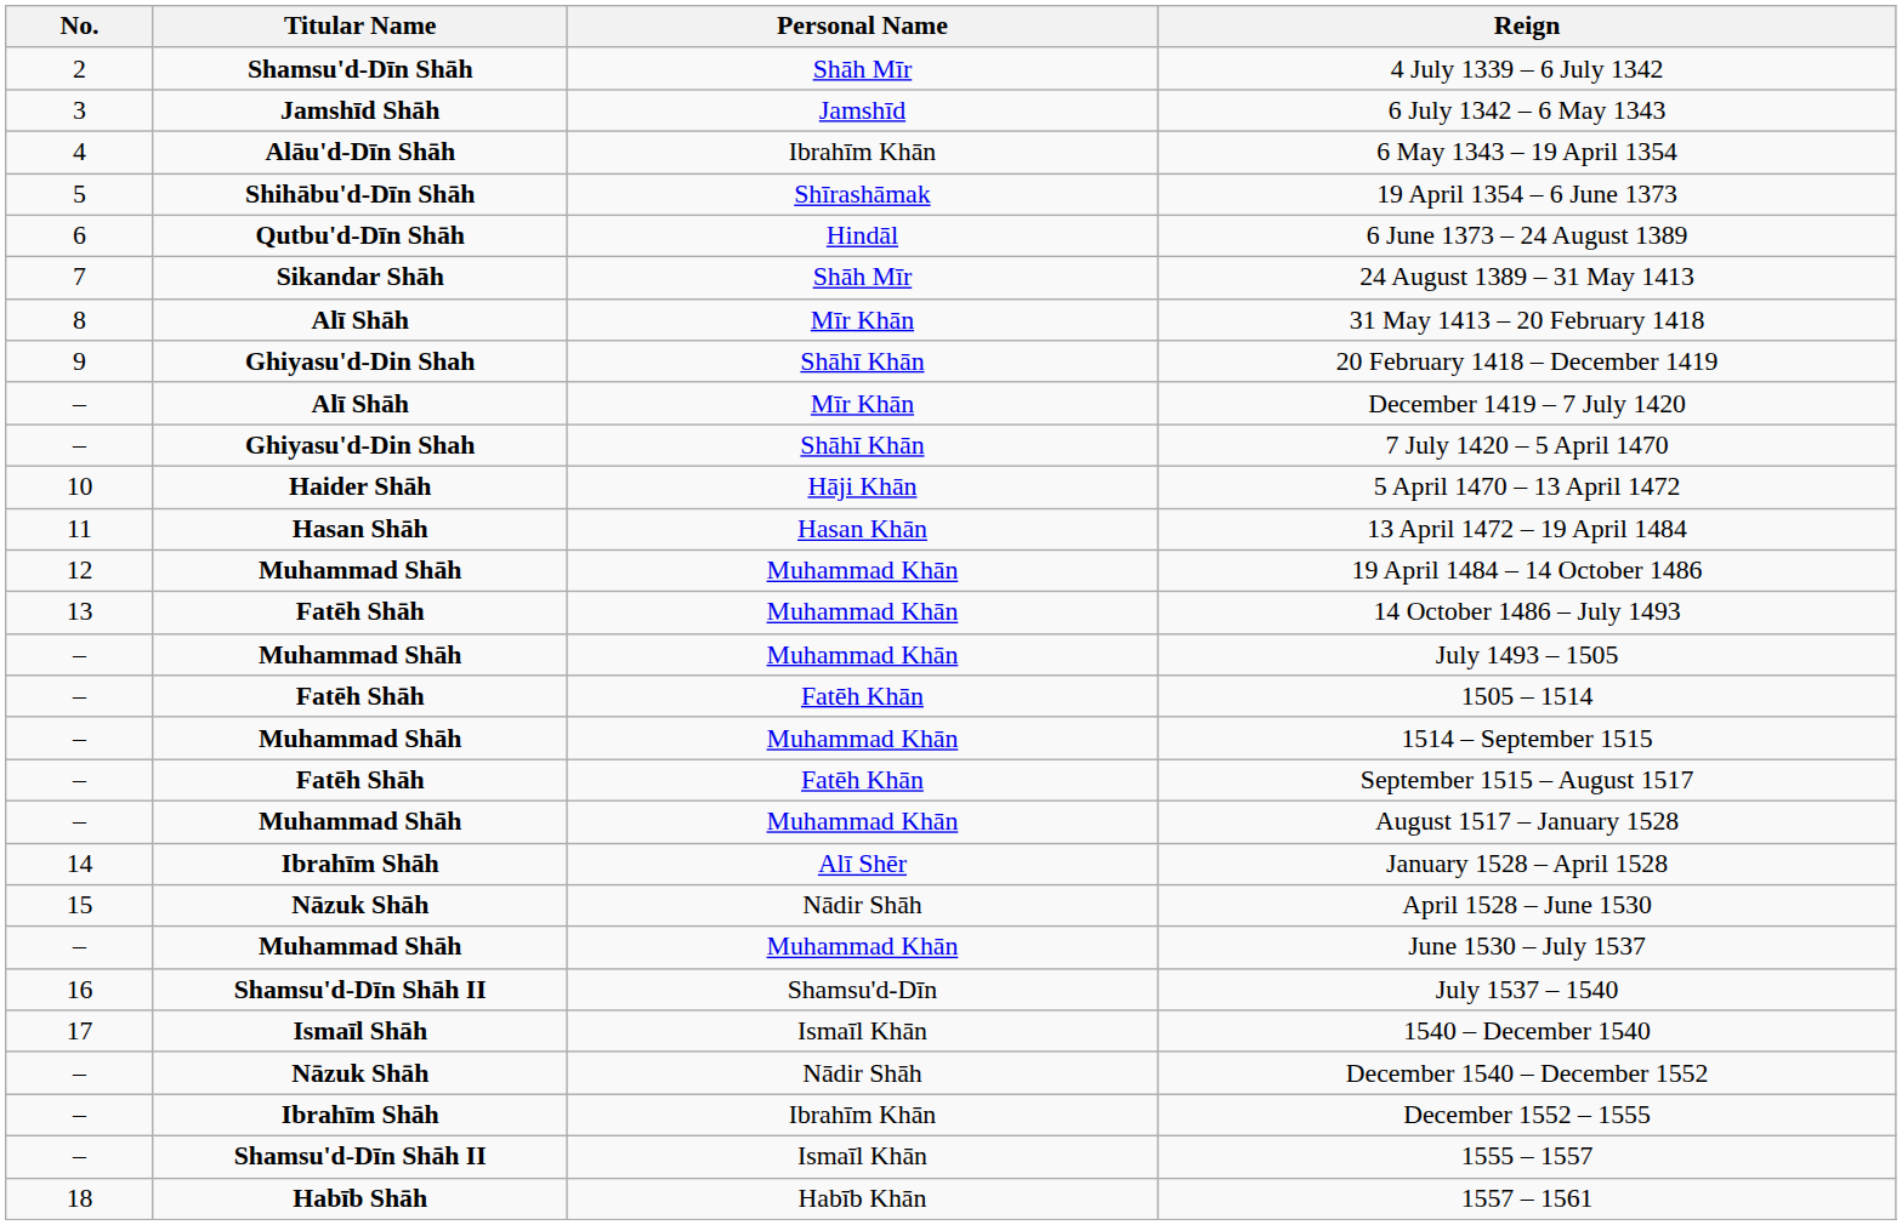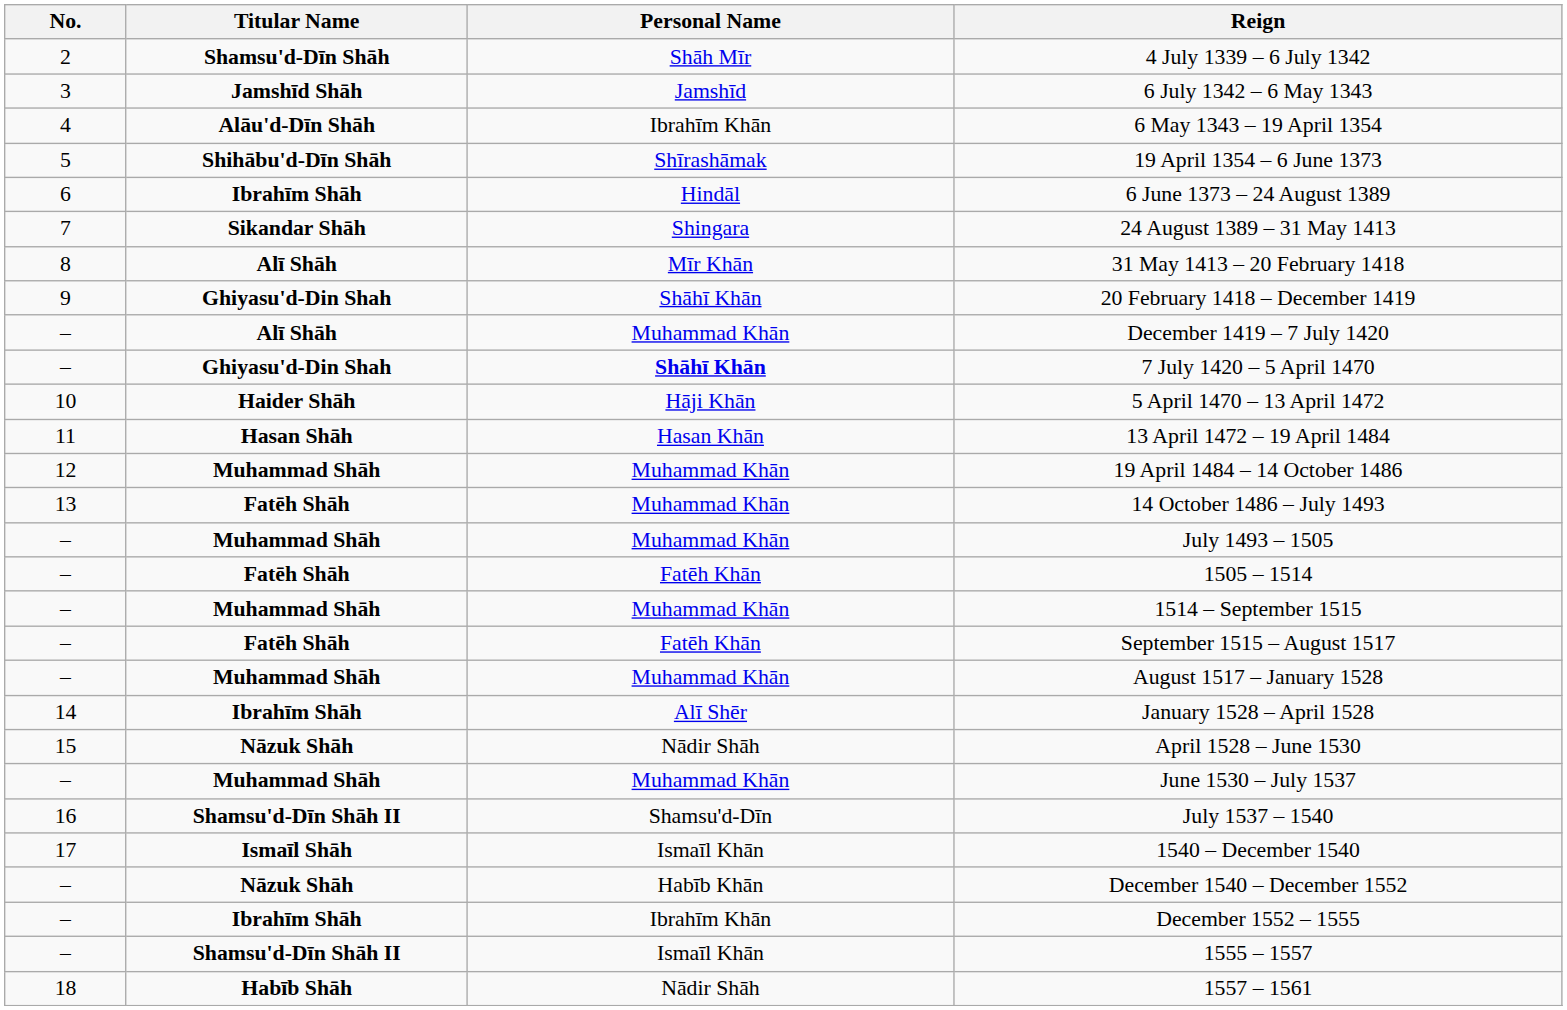6 June 1373 – 24 August 1389 | Titular Name: Qutbu'd-Dīn Shāh -> Ibrahīm Shāh
24 August 1389 – 31 May 1413 | Personal Name: Shāh Mīr -> Shingara
December 1419 – 7 July 1420 | Personal Name: Mīr Khān -> Muhammad Khān
7 July 1420 – 5 April 1470 | Personal Name: normal -> bold
December 1540 – December 1552 | Personal Name: Nādir Shāh -> Habīb Khān
1557 – 1561 | Personal Name: Habīb Khān -> Nādir Shāh
